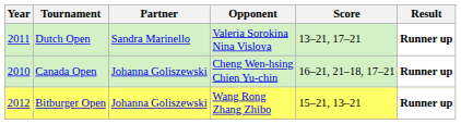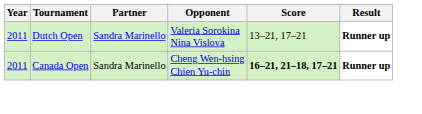Canada Open | Year: 2010 -> 2011
Canada Open | Partner: Johanna Goliszewski -> Sandra Marinello
Canada Open | Score: normal -> bold
- row: 2012 | Bitburger Open | Johanna Goliszewski | Wang Rong Zhang Zhibo | 15–21, 13–21 | Runner up
